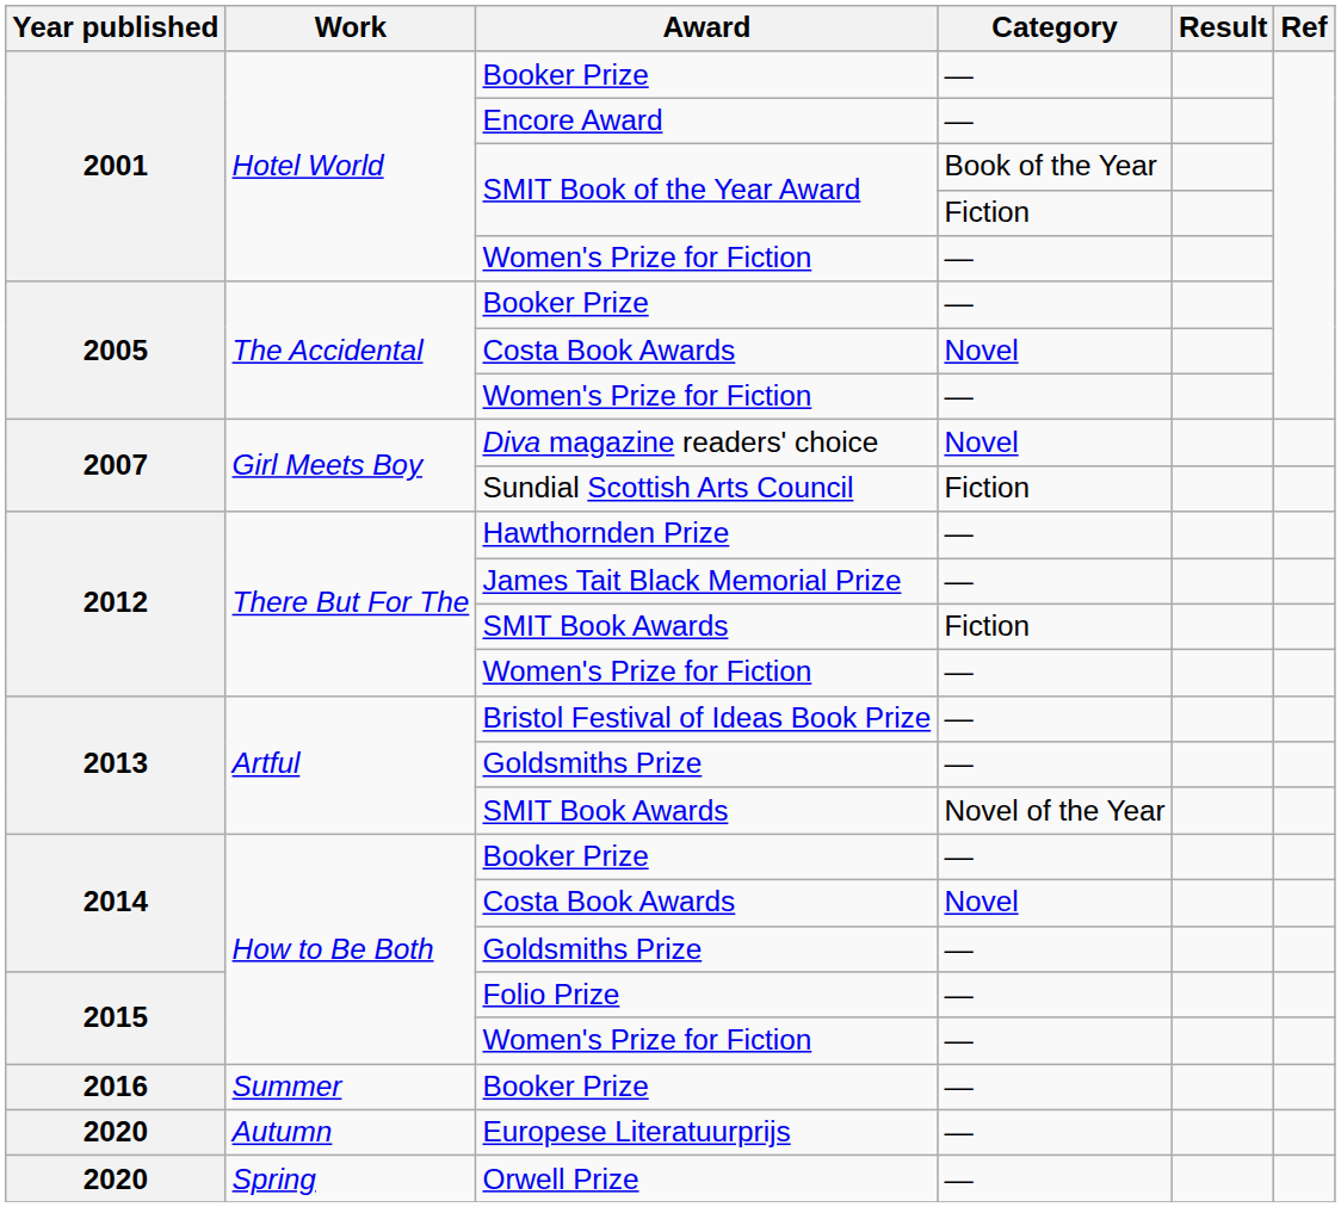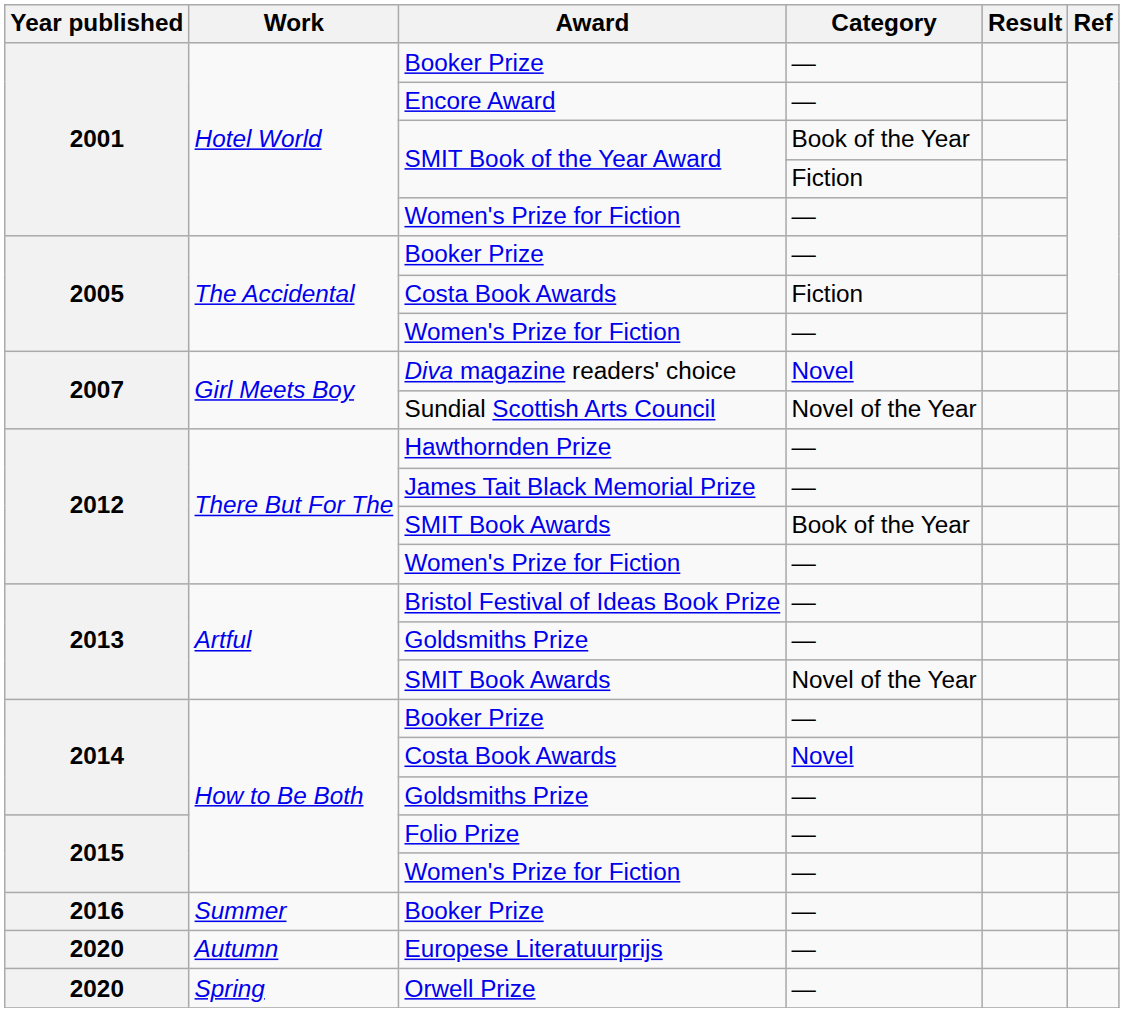2005 / Costa Book Awards | Category: Novel -> Fiction
Sundial Scottish Arts Council | Category: Fiction -> Novel of the Year
2012 / SMIT Book Awards | Category: Fiction -> Book of the Year
